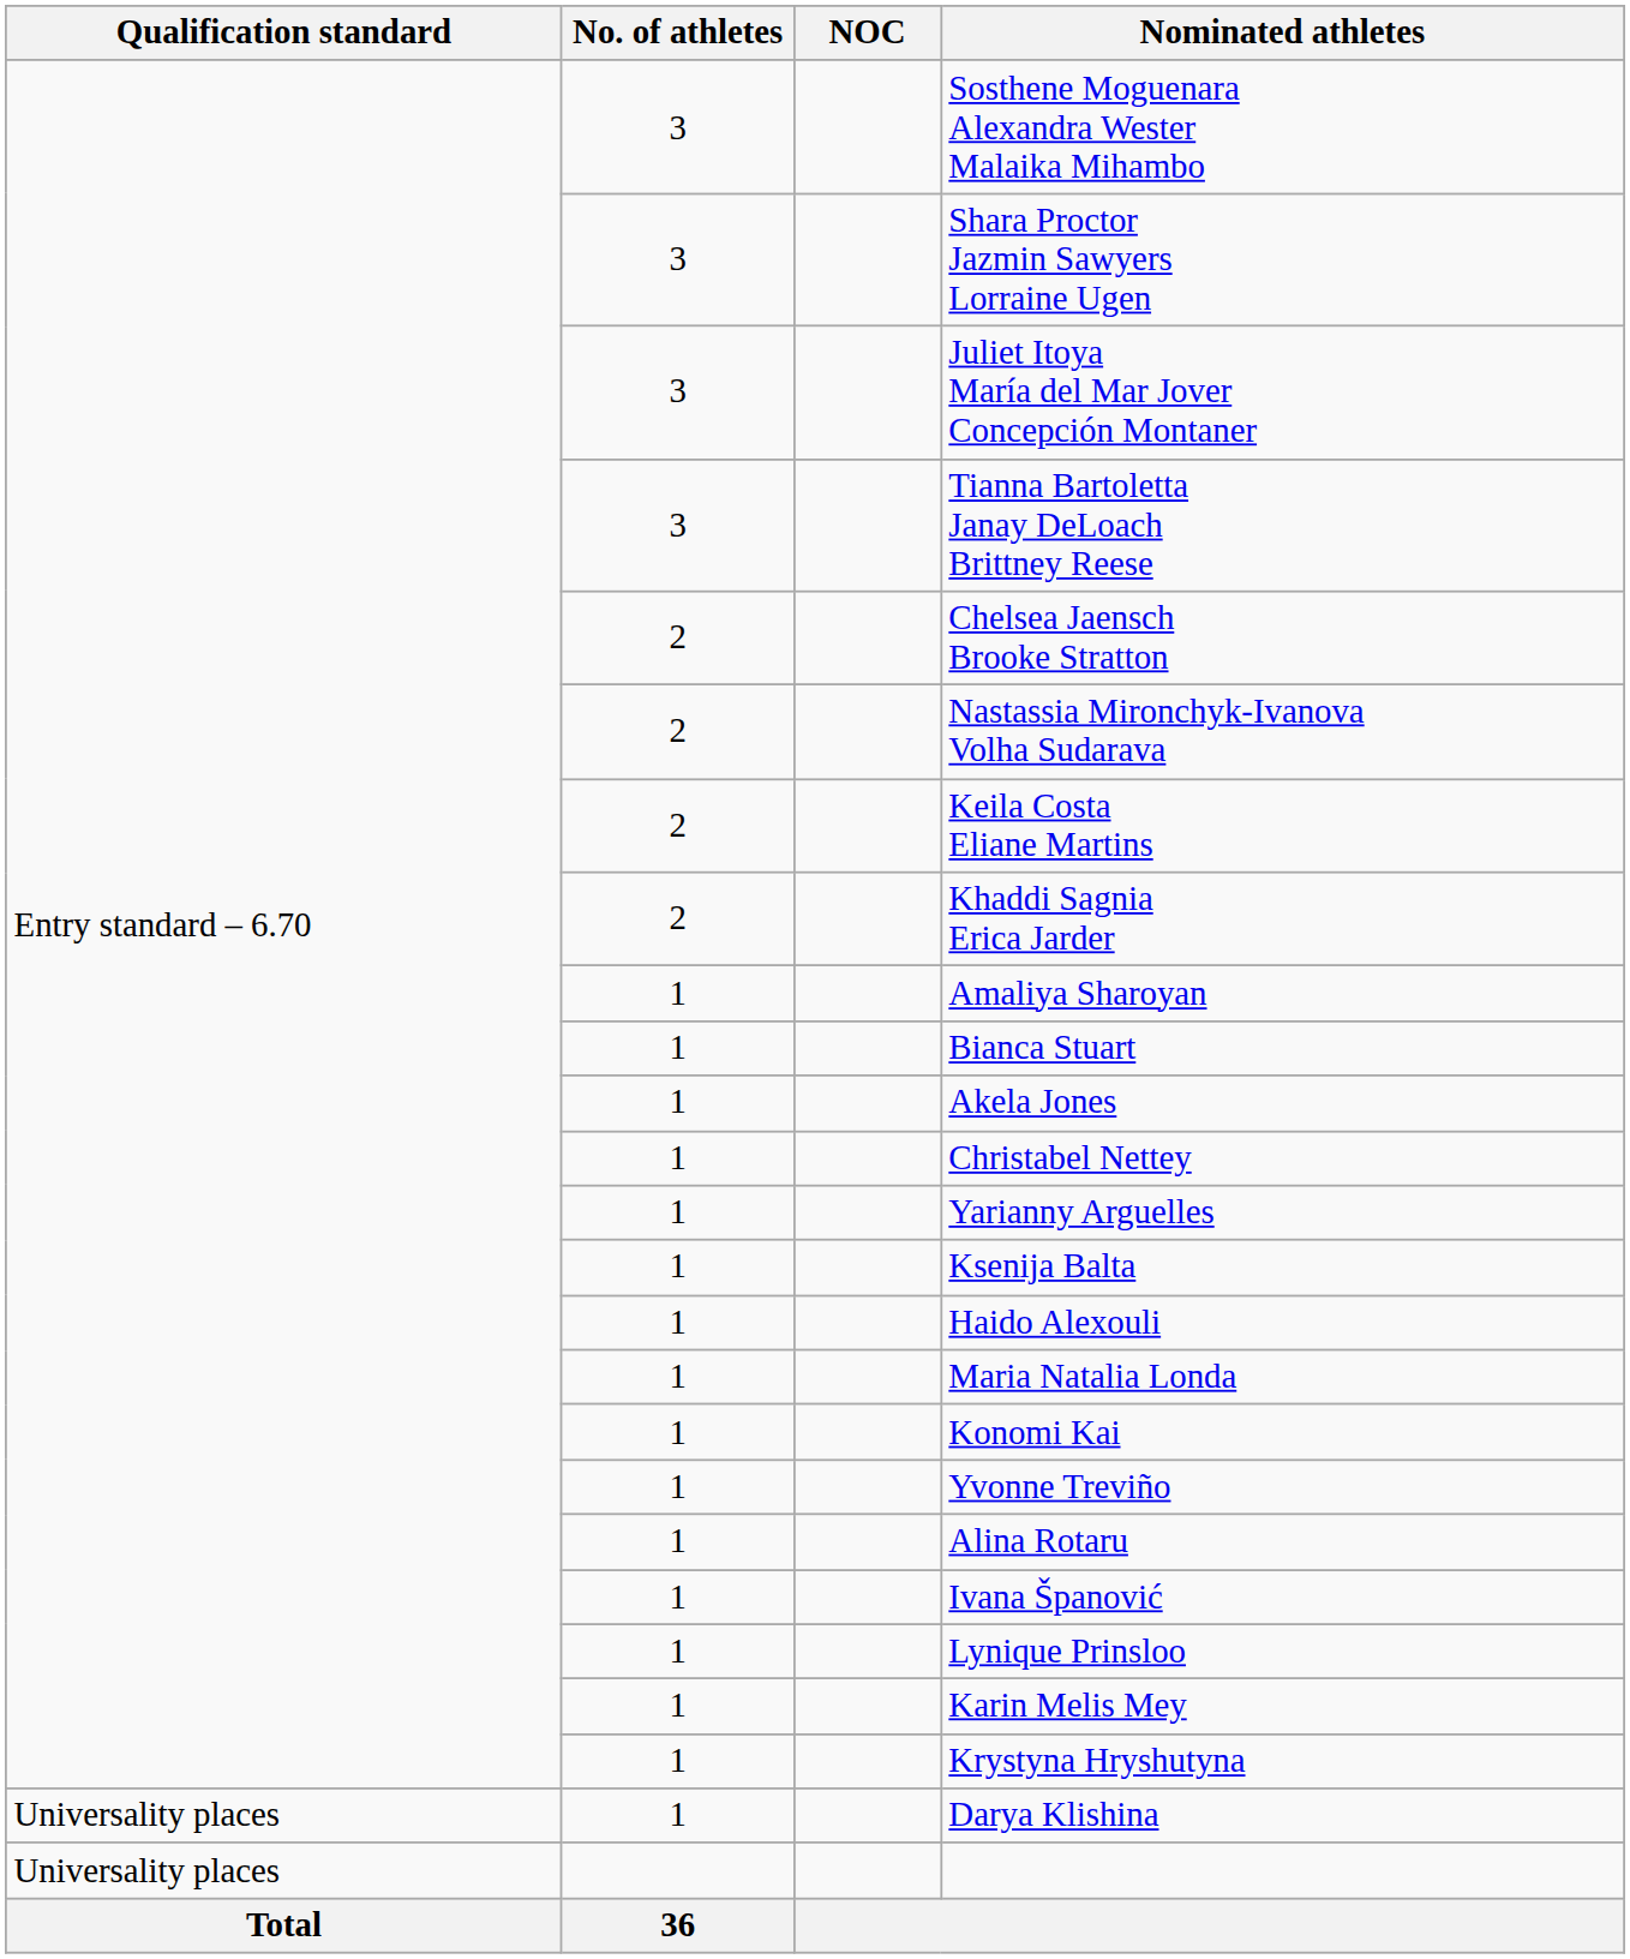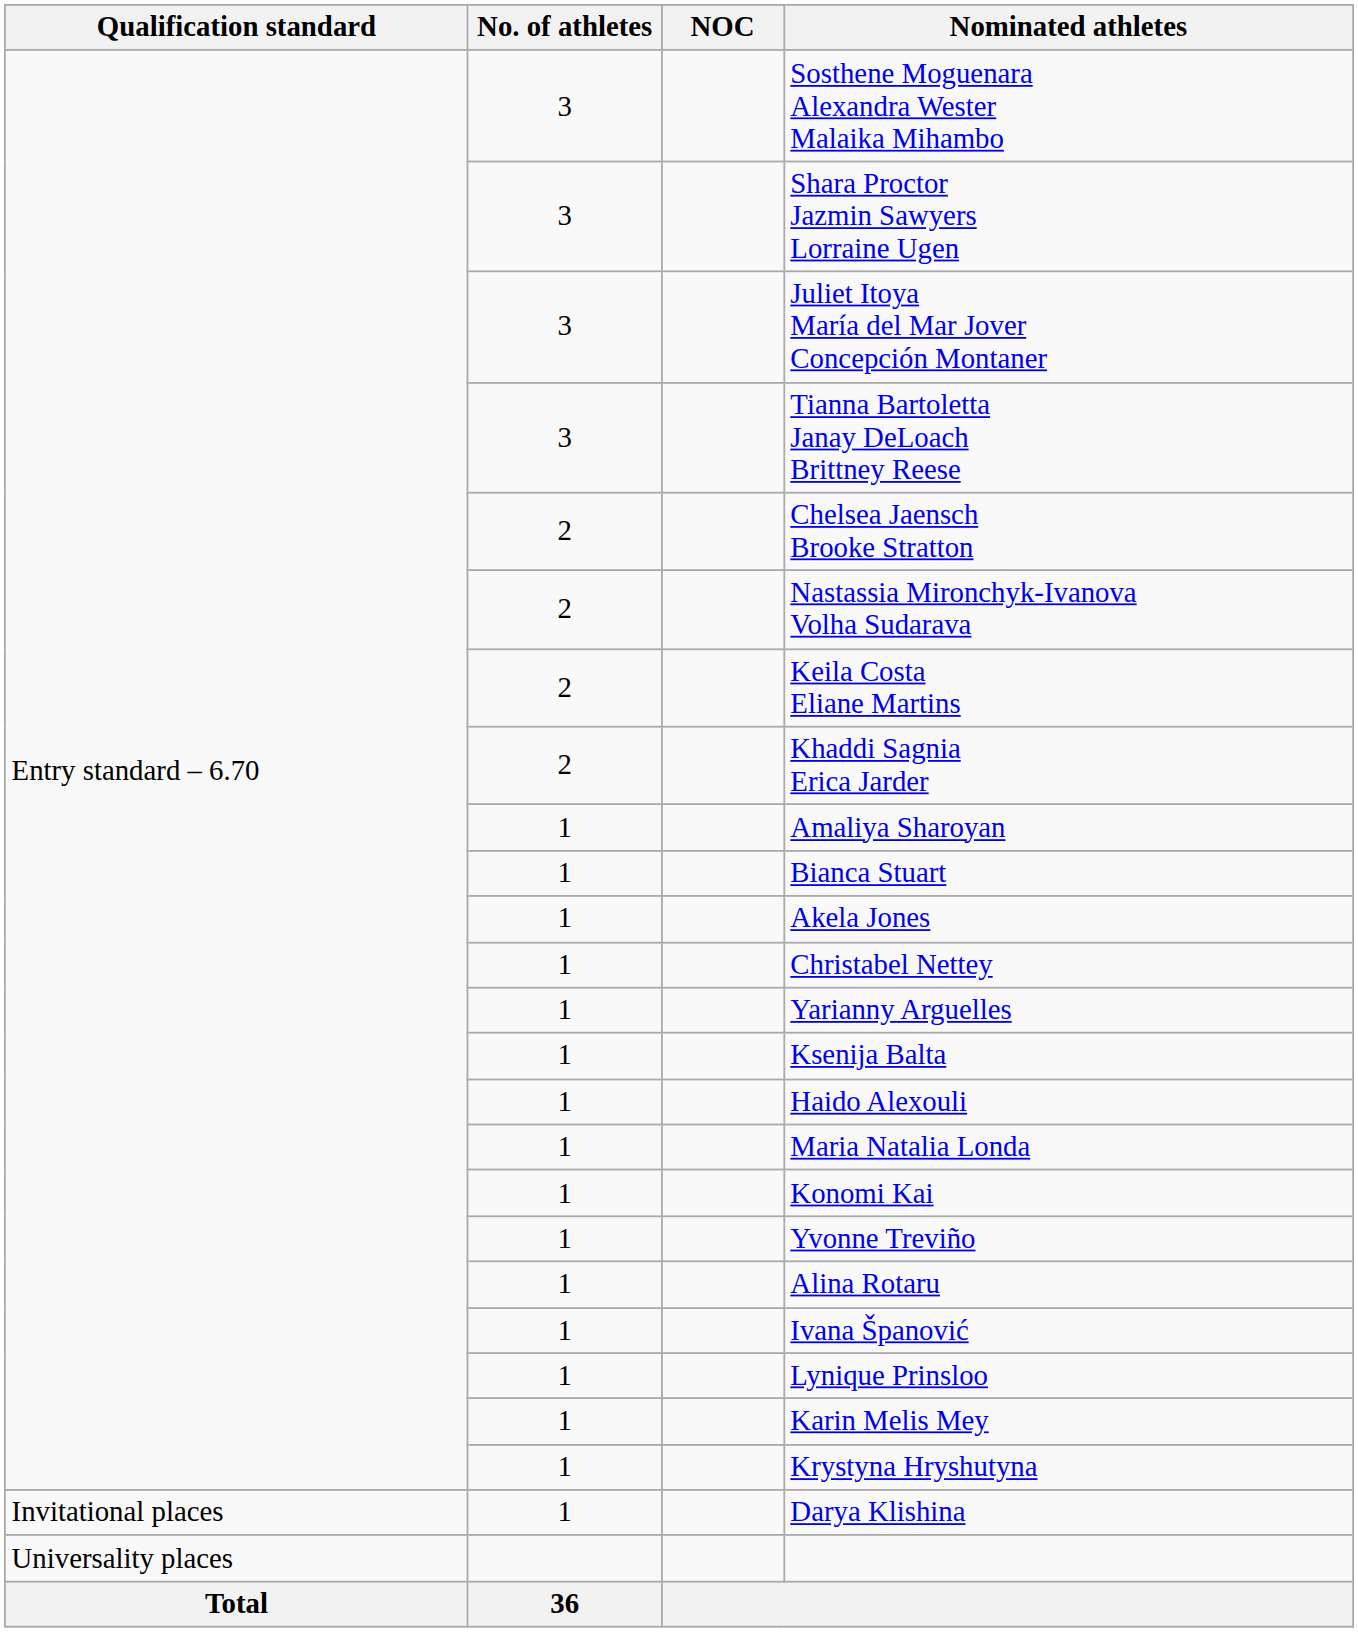Darya Klishina | Qualification standard: Universality places -> Invitational places
